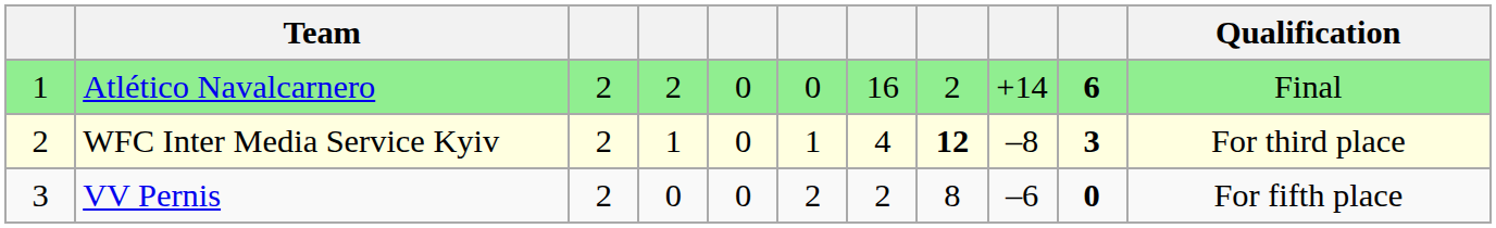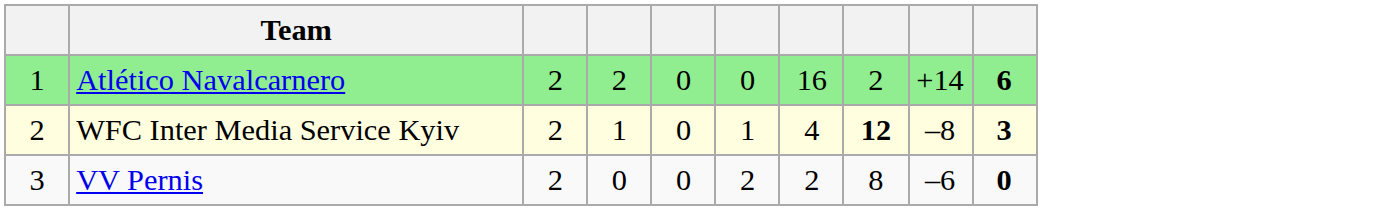- column: Qualification | Final | For third place | For fifth place
